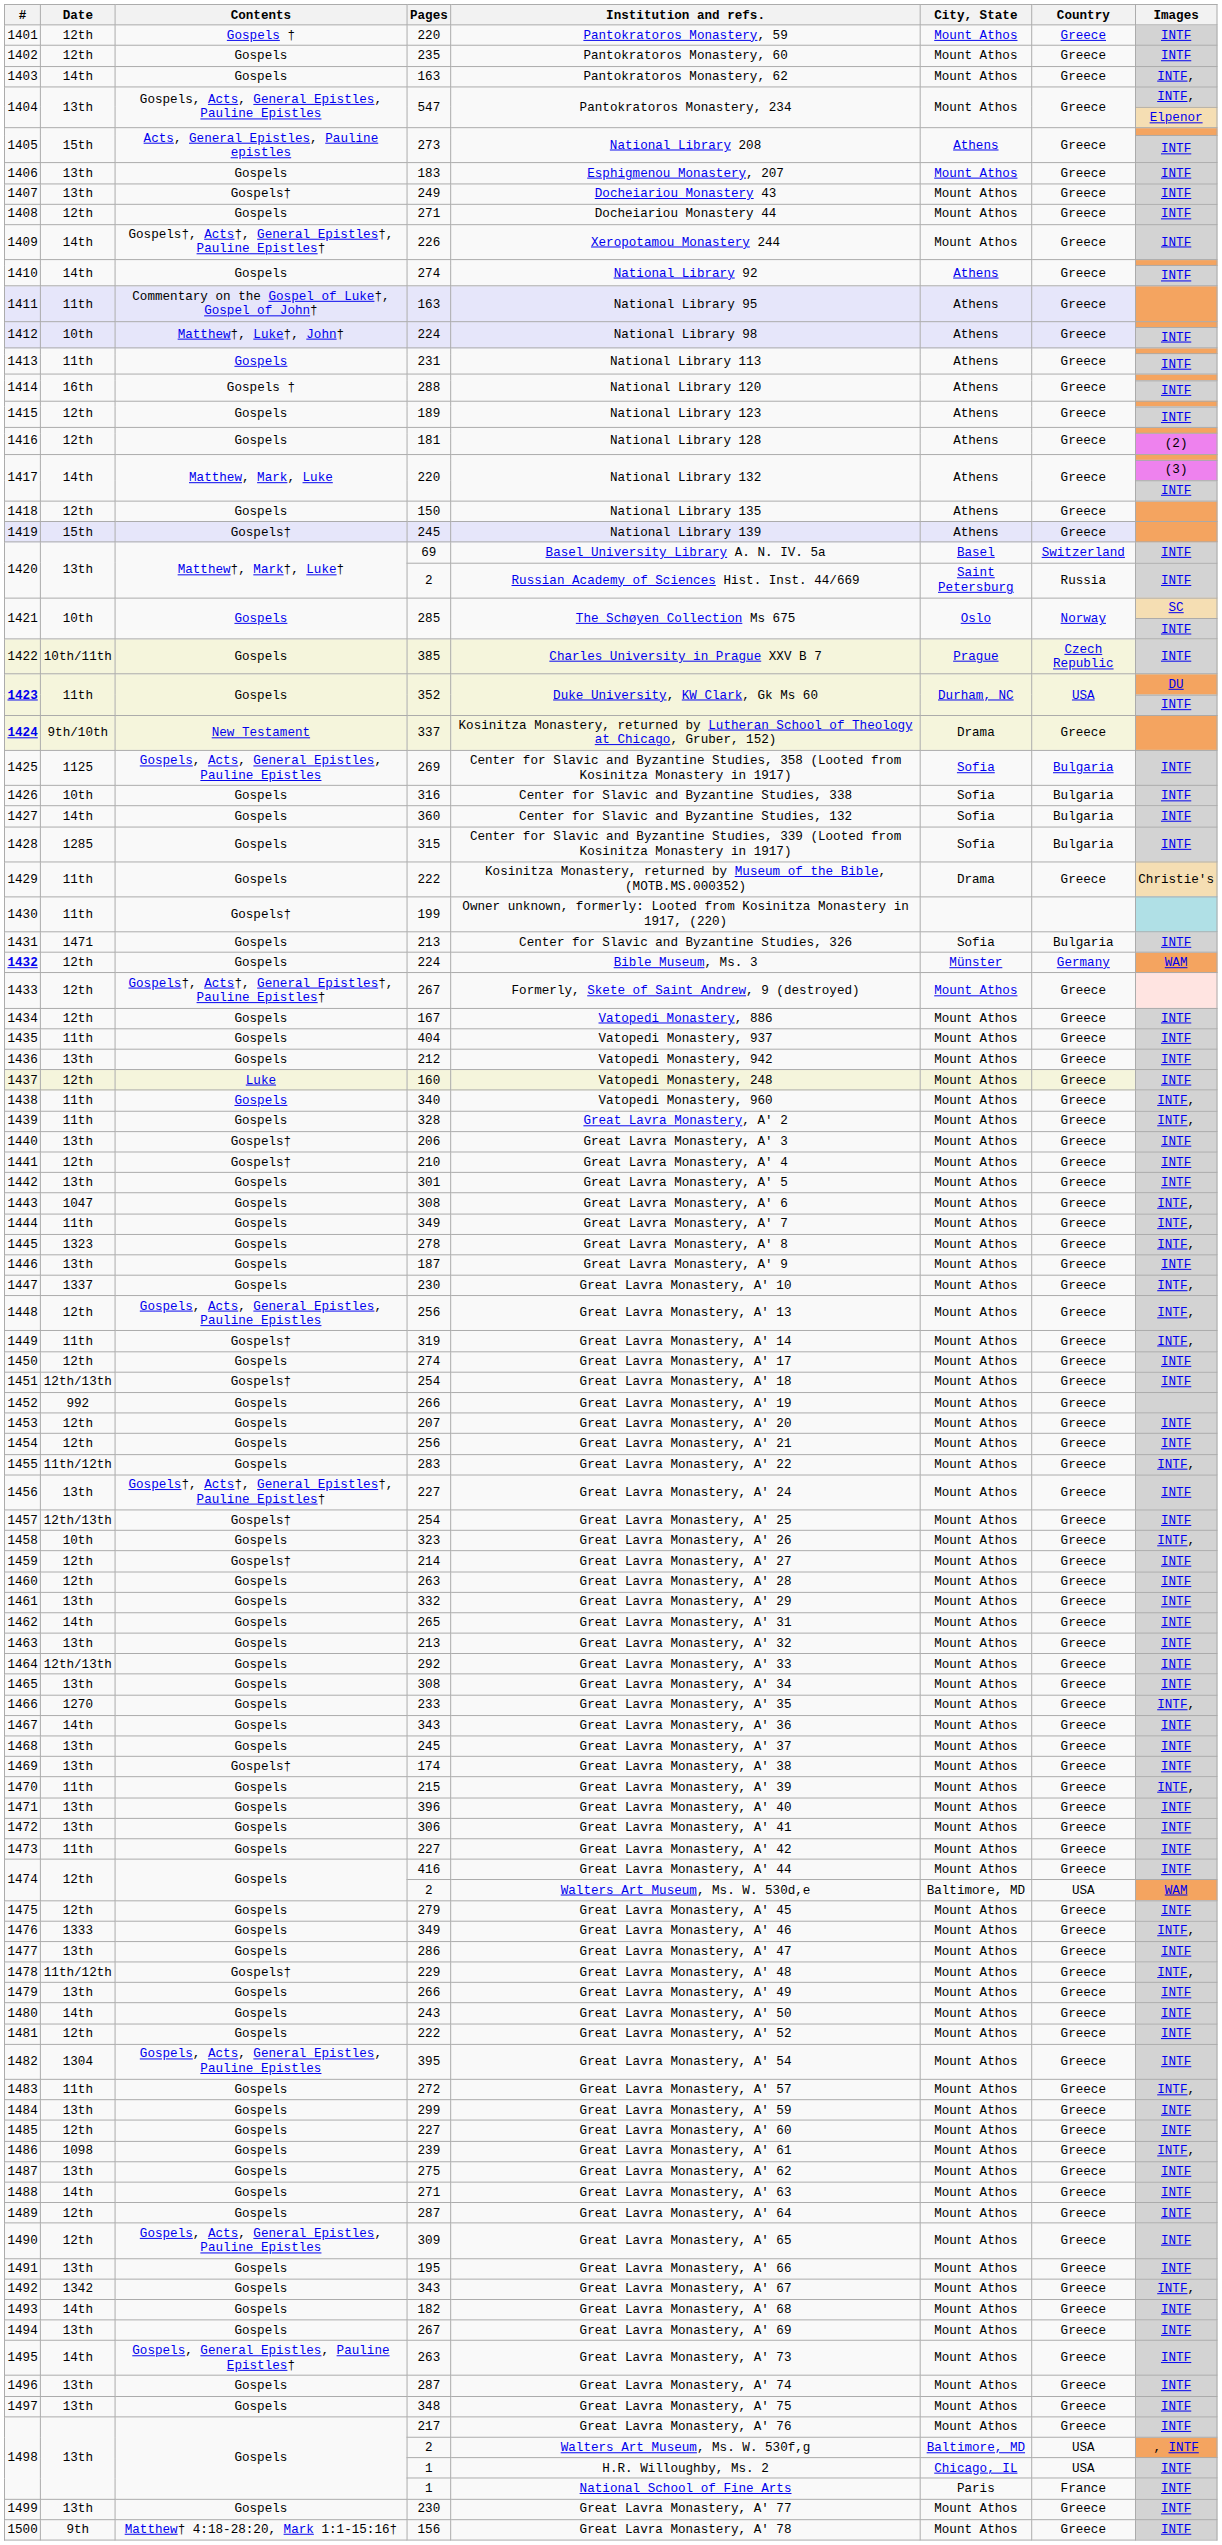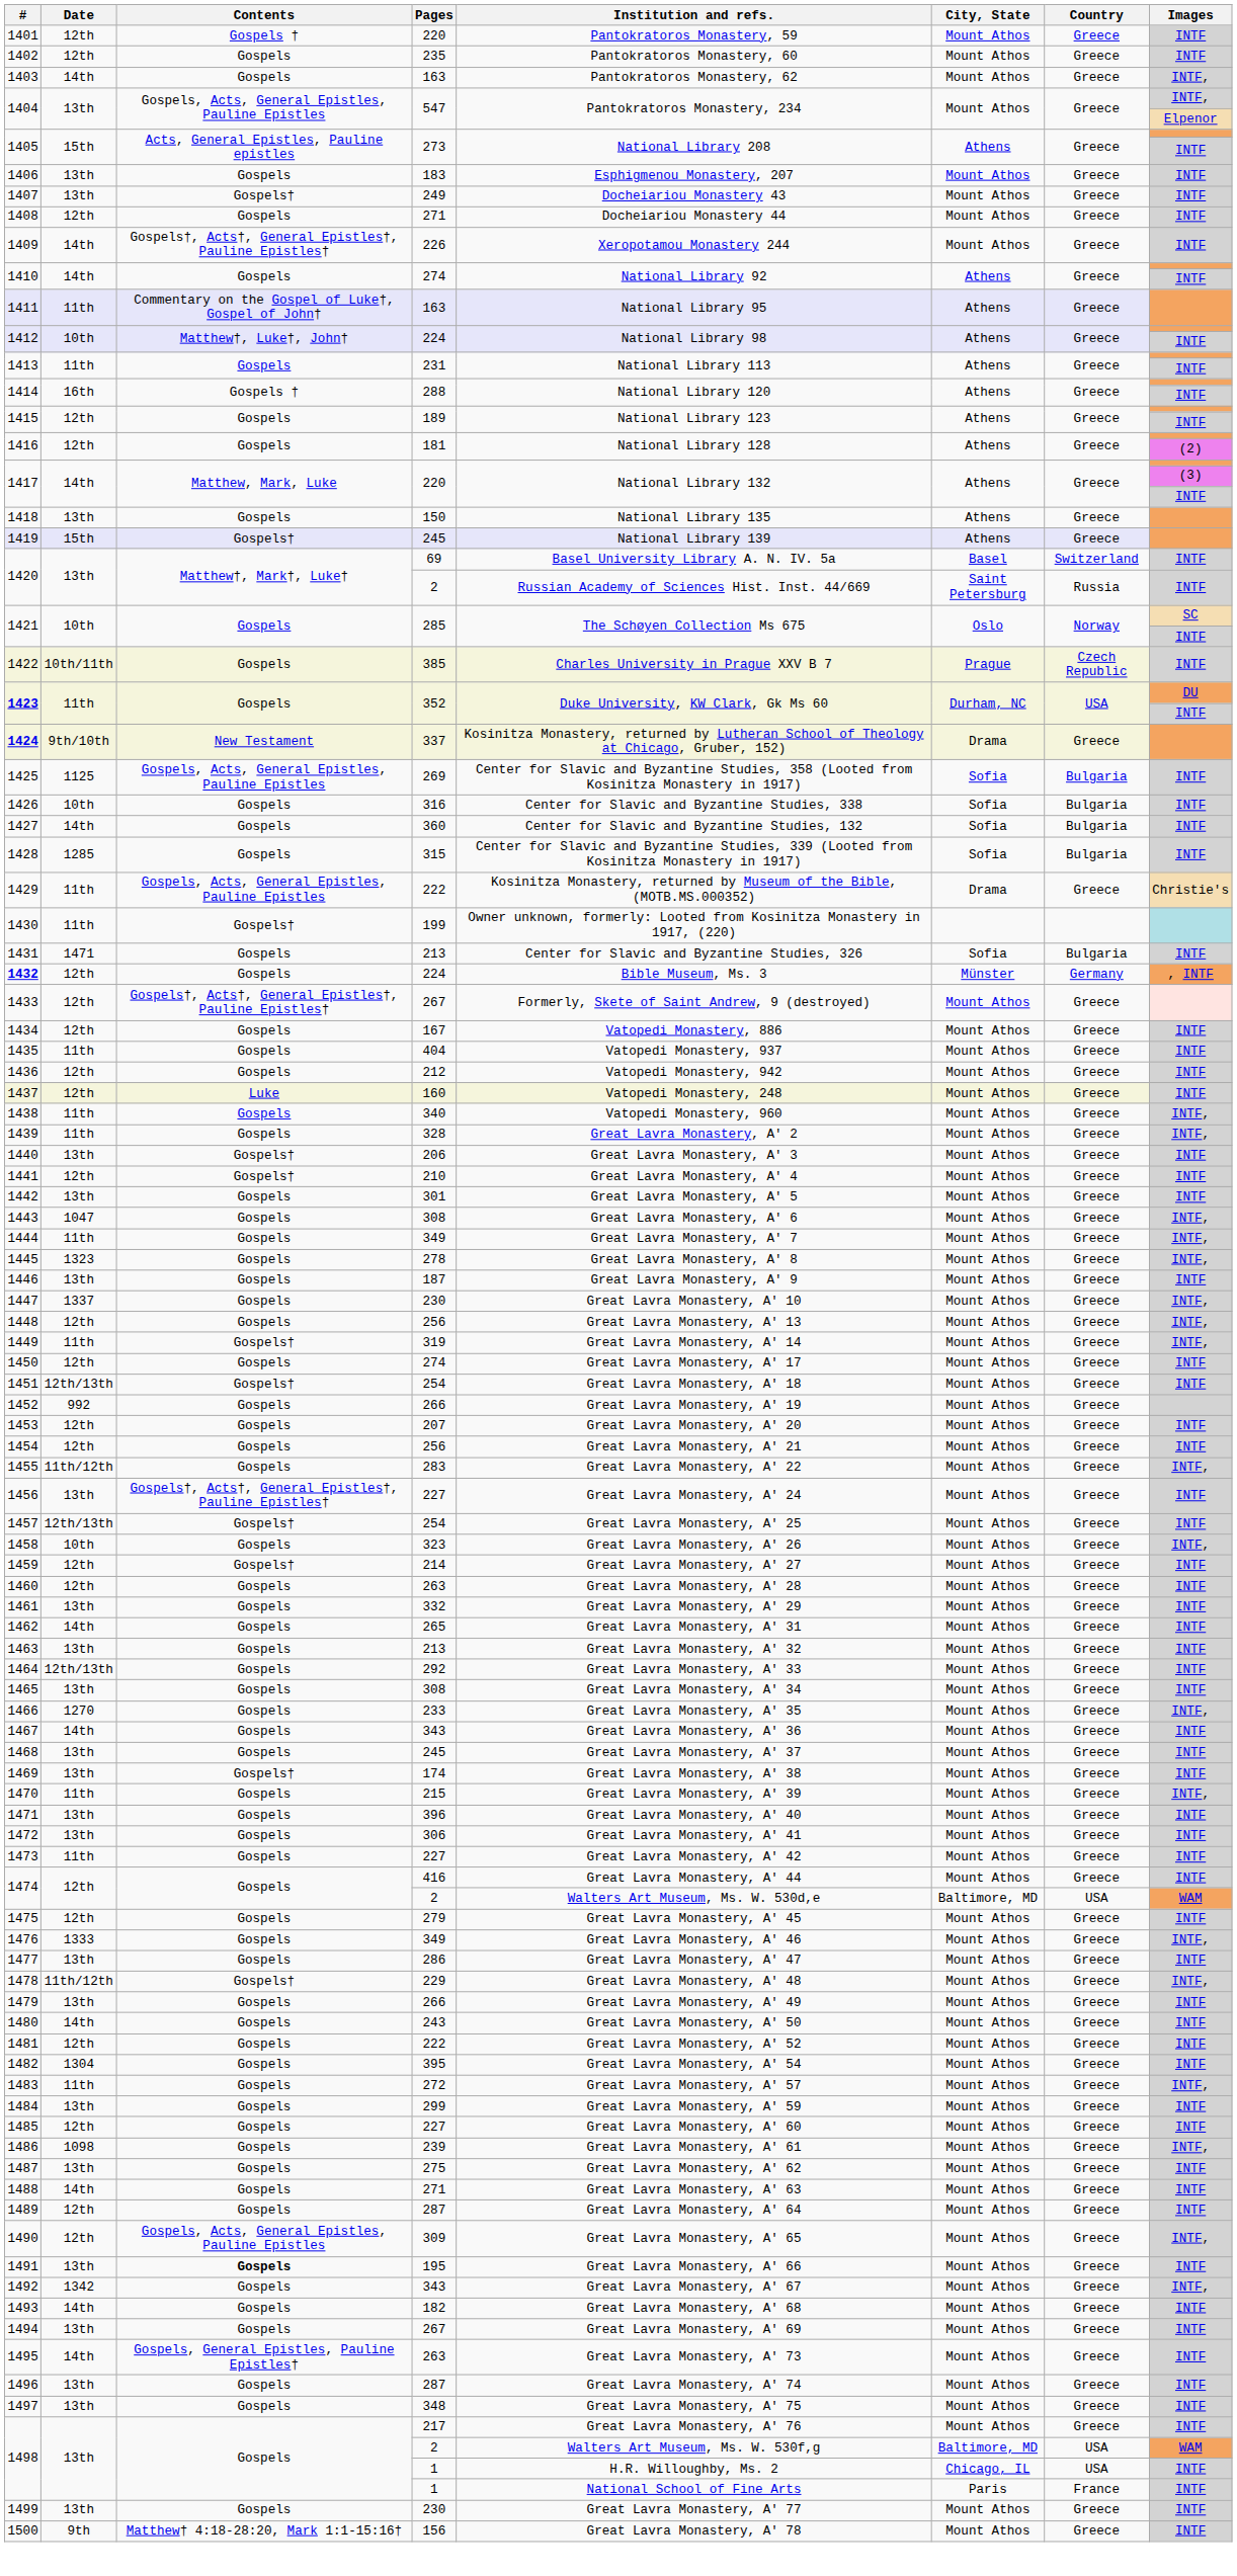1418 | Date: 12th -> 13th
1429 | Contents: Gospels -> Gospels, Acts, General Epistles, Pauline Epistles
1432 | Images: WAM -> , INTF
1436 | Date: 13th -> 12th
1448 | Contents: Gospels, Acts, General Epistles, Pauline Epistles -> Gospels
1482 | Contents: Gospels, Acts, General Epistles, Pauline Epistles -> Gospels
1490 | Images: INTF -> INTF,
1491 | Contents: normal -> bold
1498 / 2 | Images: , INTF -> WAM
